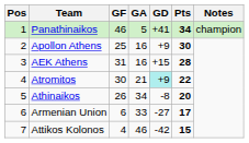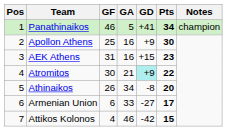AEK Athens | Pts: 28 -> 23
